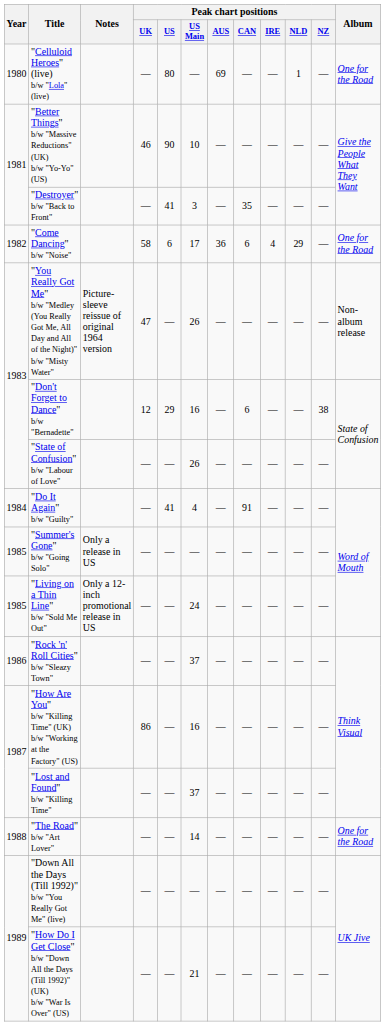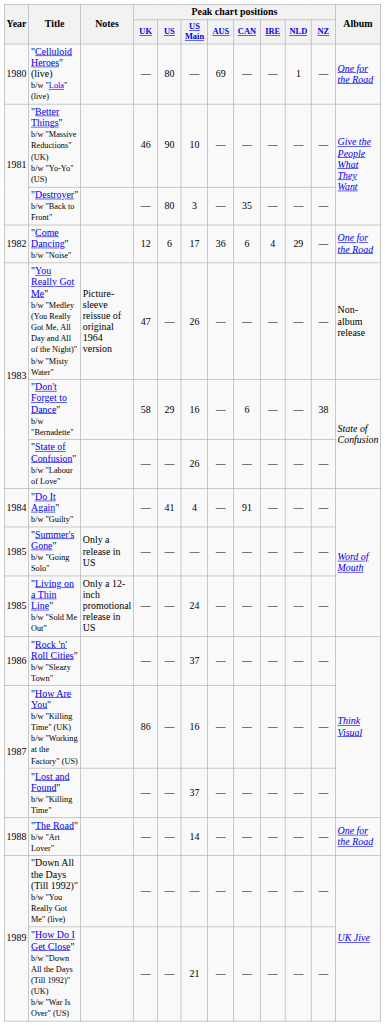"Destroyer" b/w "Back to Front" | Peak chart positions / US: 41 -> 80
"Come Dancing" b/w "Noise" | Peak chart positions / UK: 58 -> 12
"Don't Forget to Dance" b/w "Bernadette" | Peak chart positions / UK: 12 -> 58
